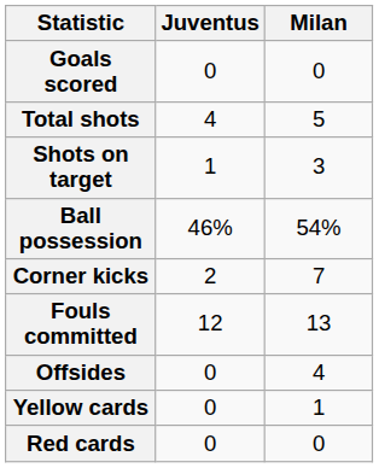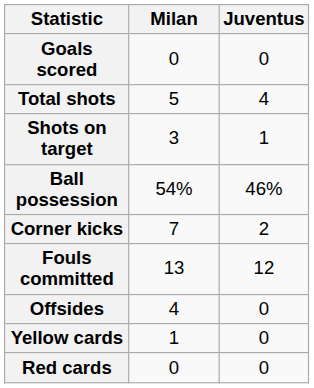columns swapped: Juventus <-> Milan
